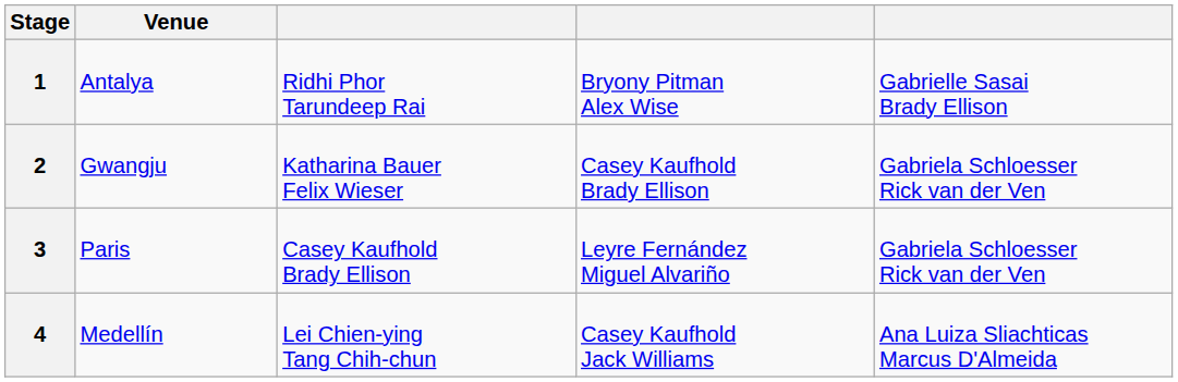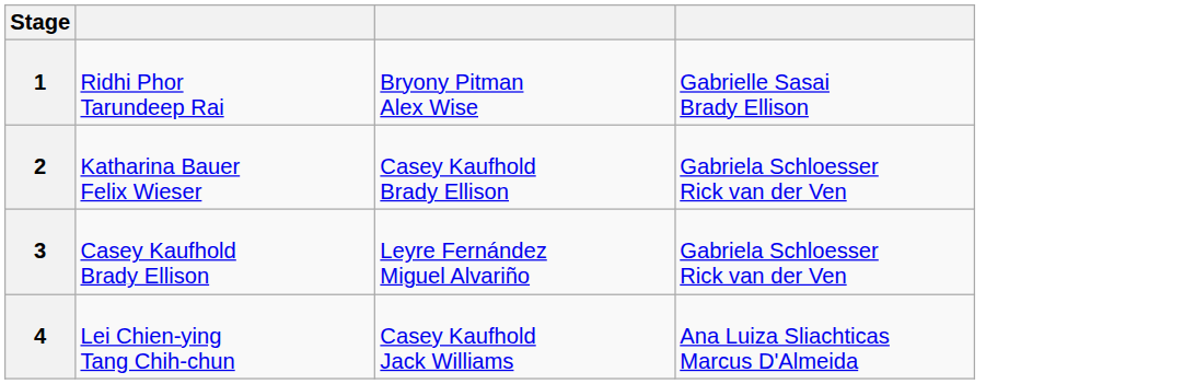- column: Venue | Antalya | Gwangju | Paris | Medellín
